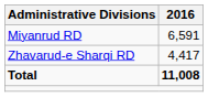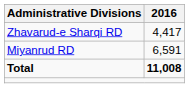rows swapped: Miyanrud RD <-> Zhavarud-e Sharqi RD
